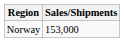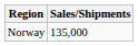Norway | Sales/Shipments: 153,000 -> 135,000
